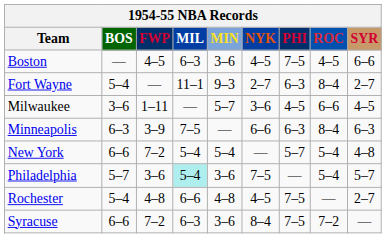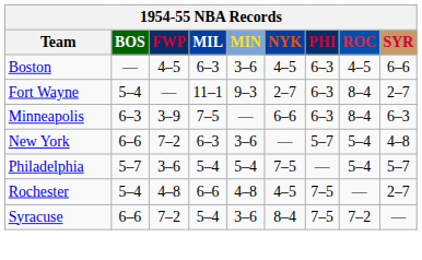Boston | PHI: 7–5 -> 6–3
- row: Milwaukee | 3–6 | 1–11 | — | 5–7 | 3–6 | 4–5 | 6–6 | 4–5
New York | MIL: 5–4 -> 6–3
New York | MIN: 5–4 -> 3–6
Philadelphia | MIL: paleturquoise background -> no background
Philadelphia | MIN: 3–6 -> 5–4
Syracuse | MIL: 6–3 -> 5–4
